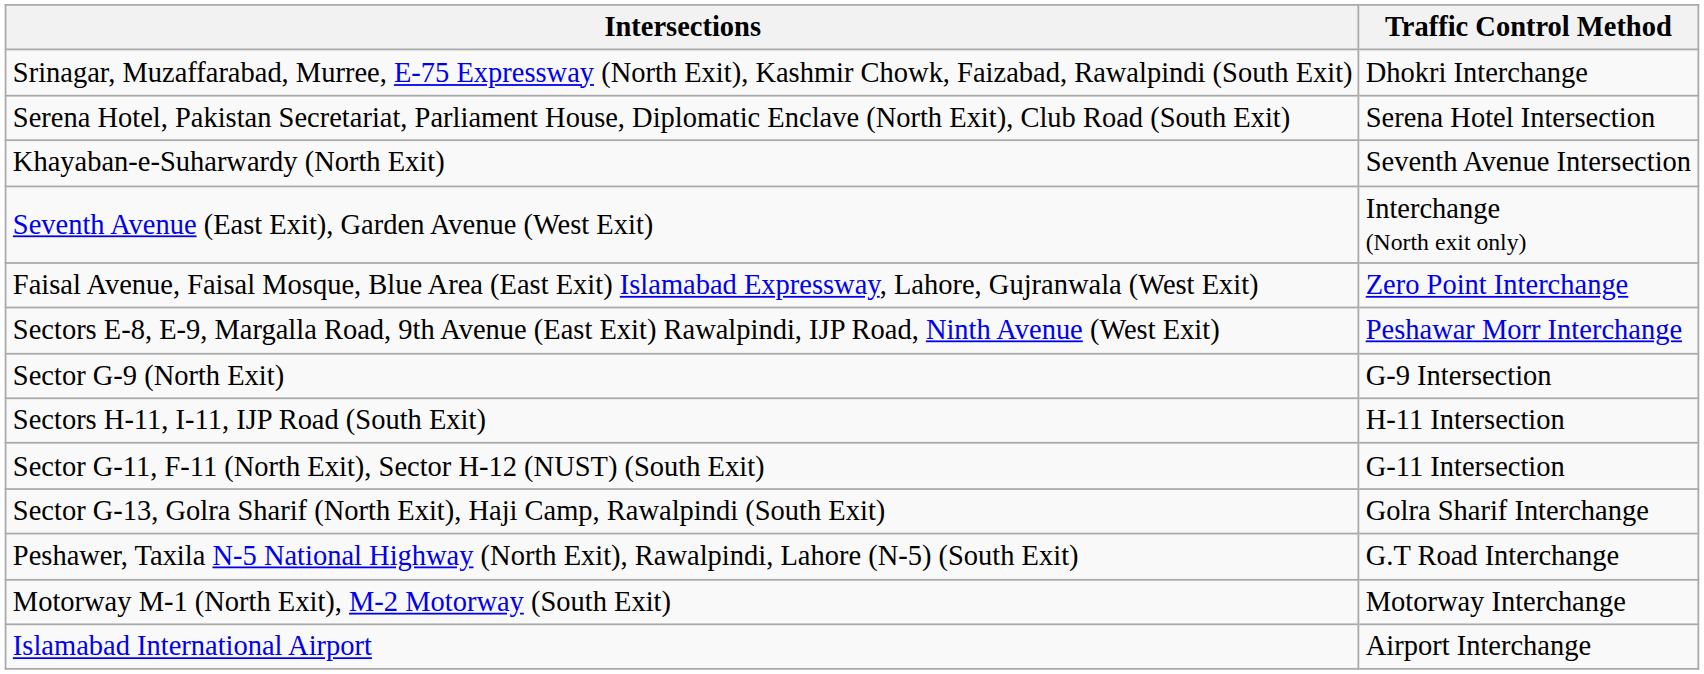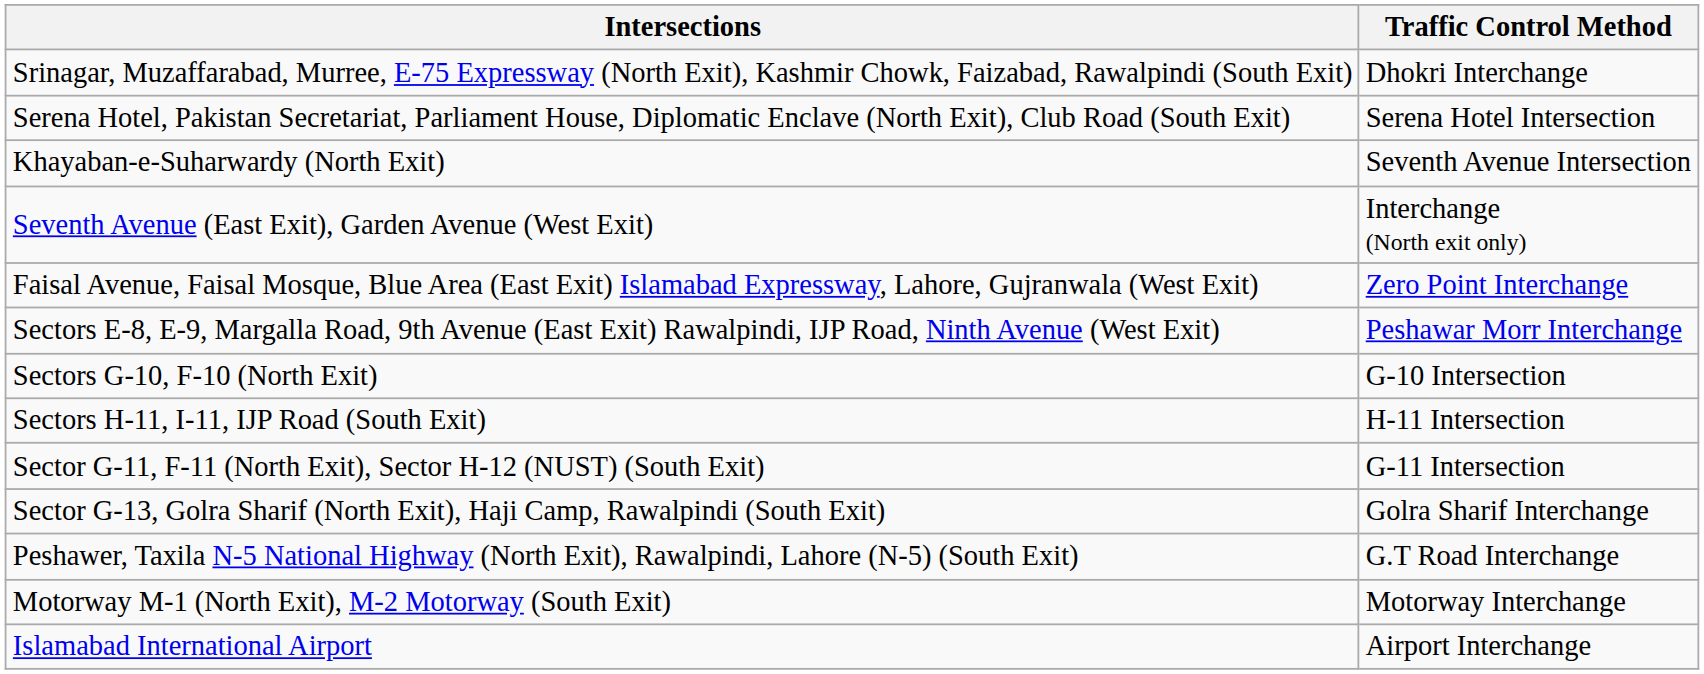- row: Sector G-9 (North Exit) | G-9 Intersection
+ row: Sectors G-10, F-10 (North Exit) | G-10 Intersection
